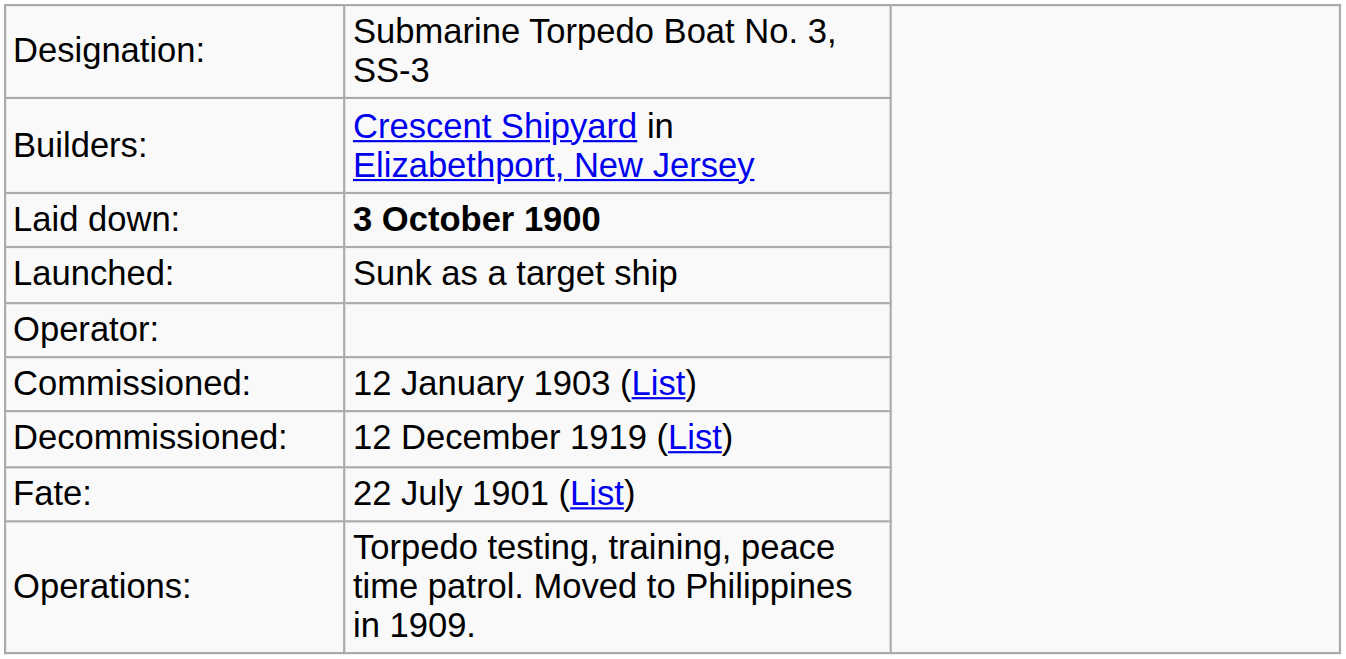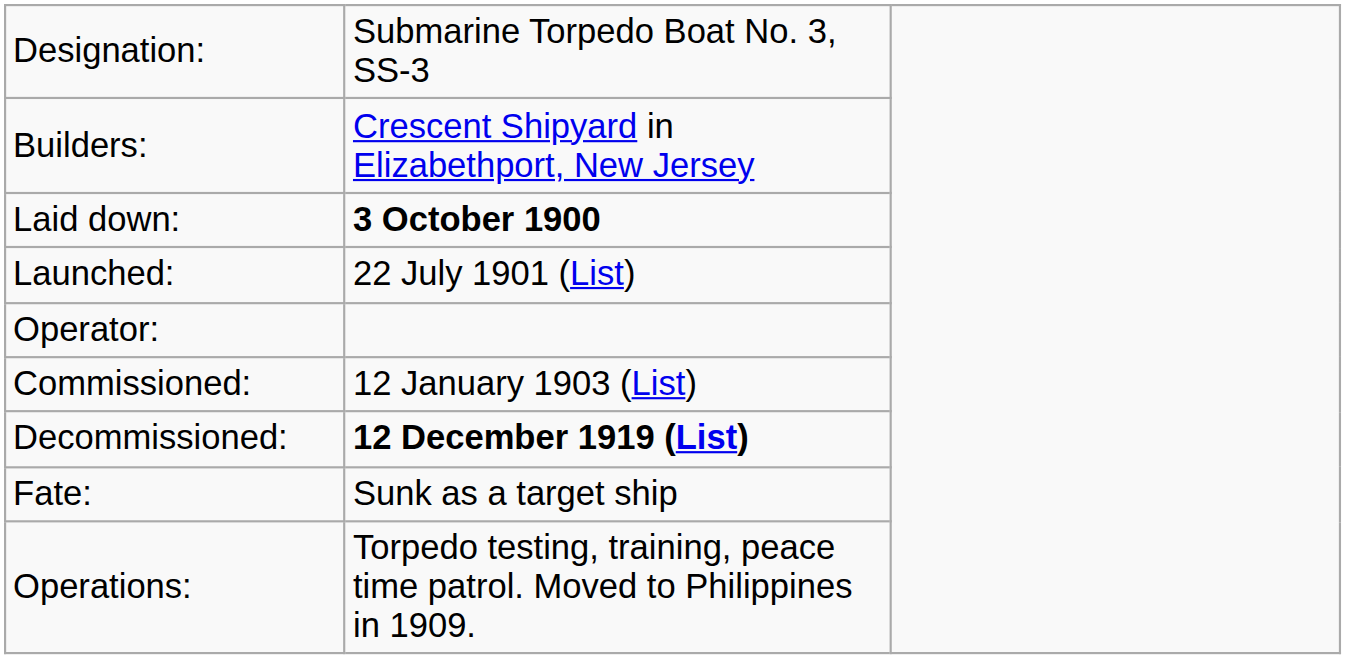Launched: | column 2: Sunk as a target ship -> 22 July 1901 (List)
Decommissioned: | column 2: normal -> bold
Fate: | column 2: 22 July 1901 (List) -> Sunk as a target ship
